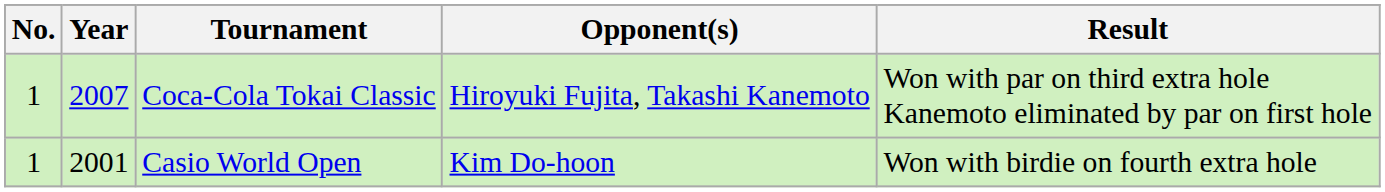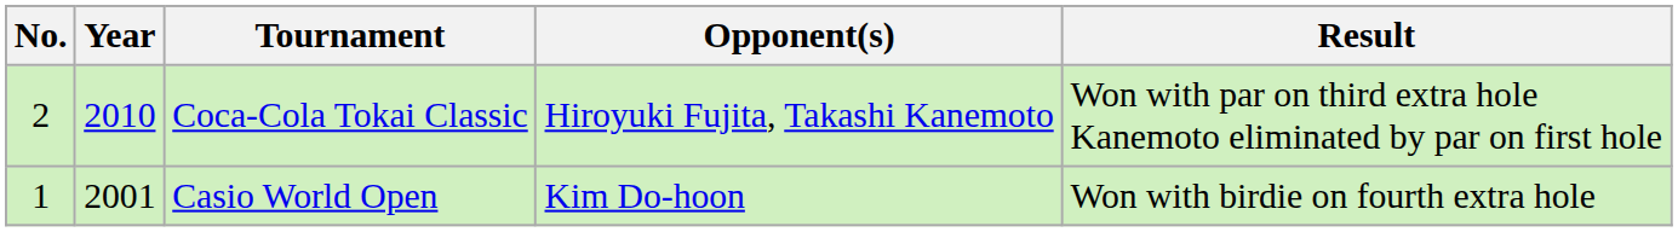Coca-Cola Tokai Classic | No.: 1 -> 2
Coca-Cola Tokai Classic | Year: 2007 -> 2010
